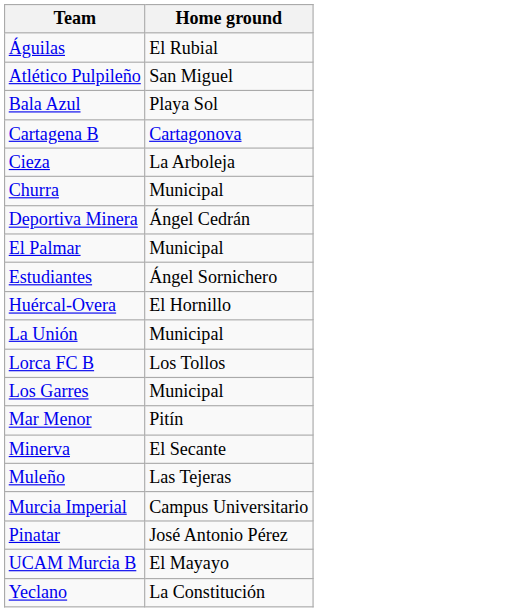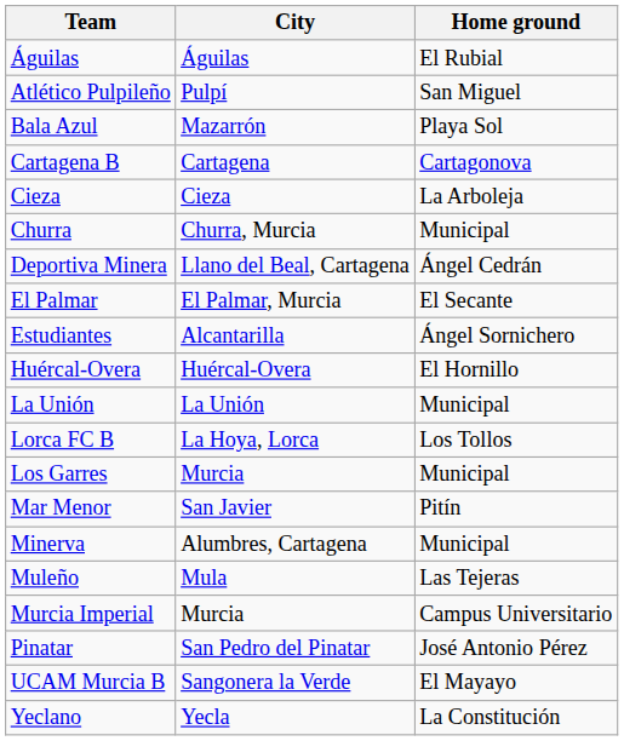+ column: City | Águilas | Pulpí | Mazarrón | Cartagena | Cieza | Churra, Murcia | Llano del Beal, Cartagena | El Palmar, Murcia | Alcantarilla | Huércal-Overa | La Unión | La Hoya, Lorca | Murcia | San Javier | Alumbres, Cartagena | Mula | Murcia | San Pedro del Pinatar | Sangonera la Verde | Yecla
El Palmar | Home ground: Municipal -> El Secante
Minerva | Home ground: El Secante -> Municipal
